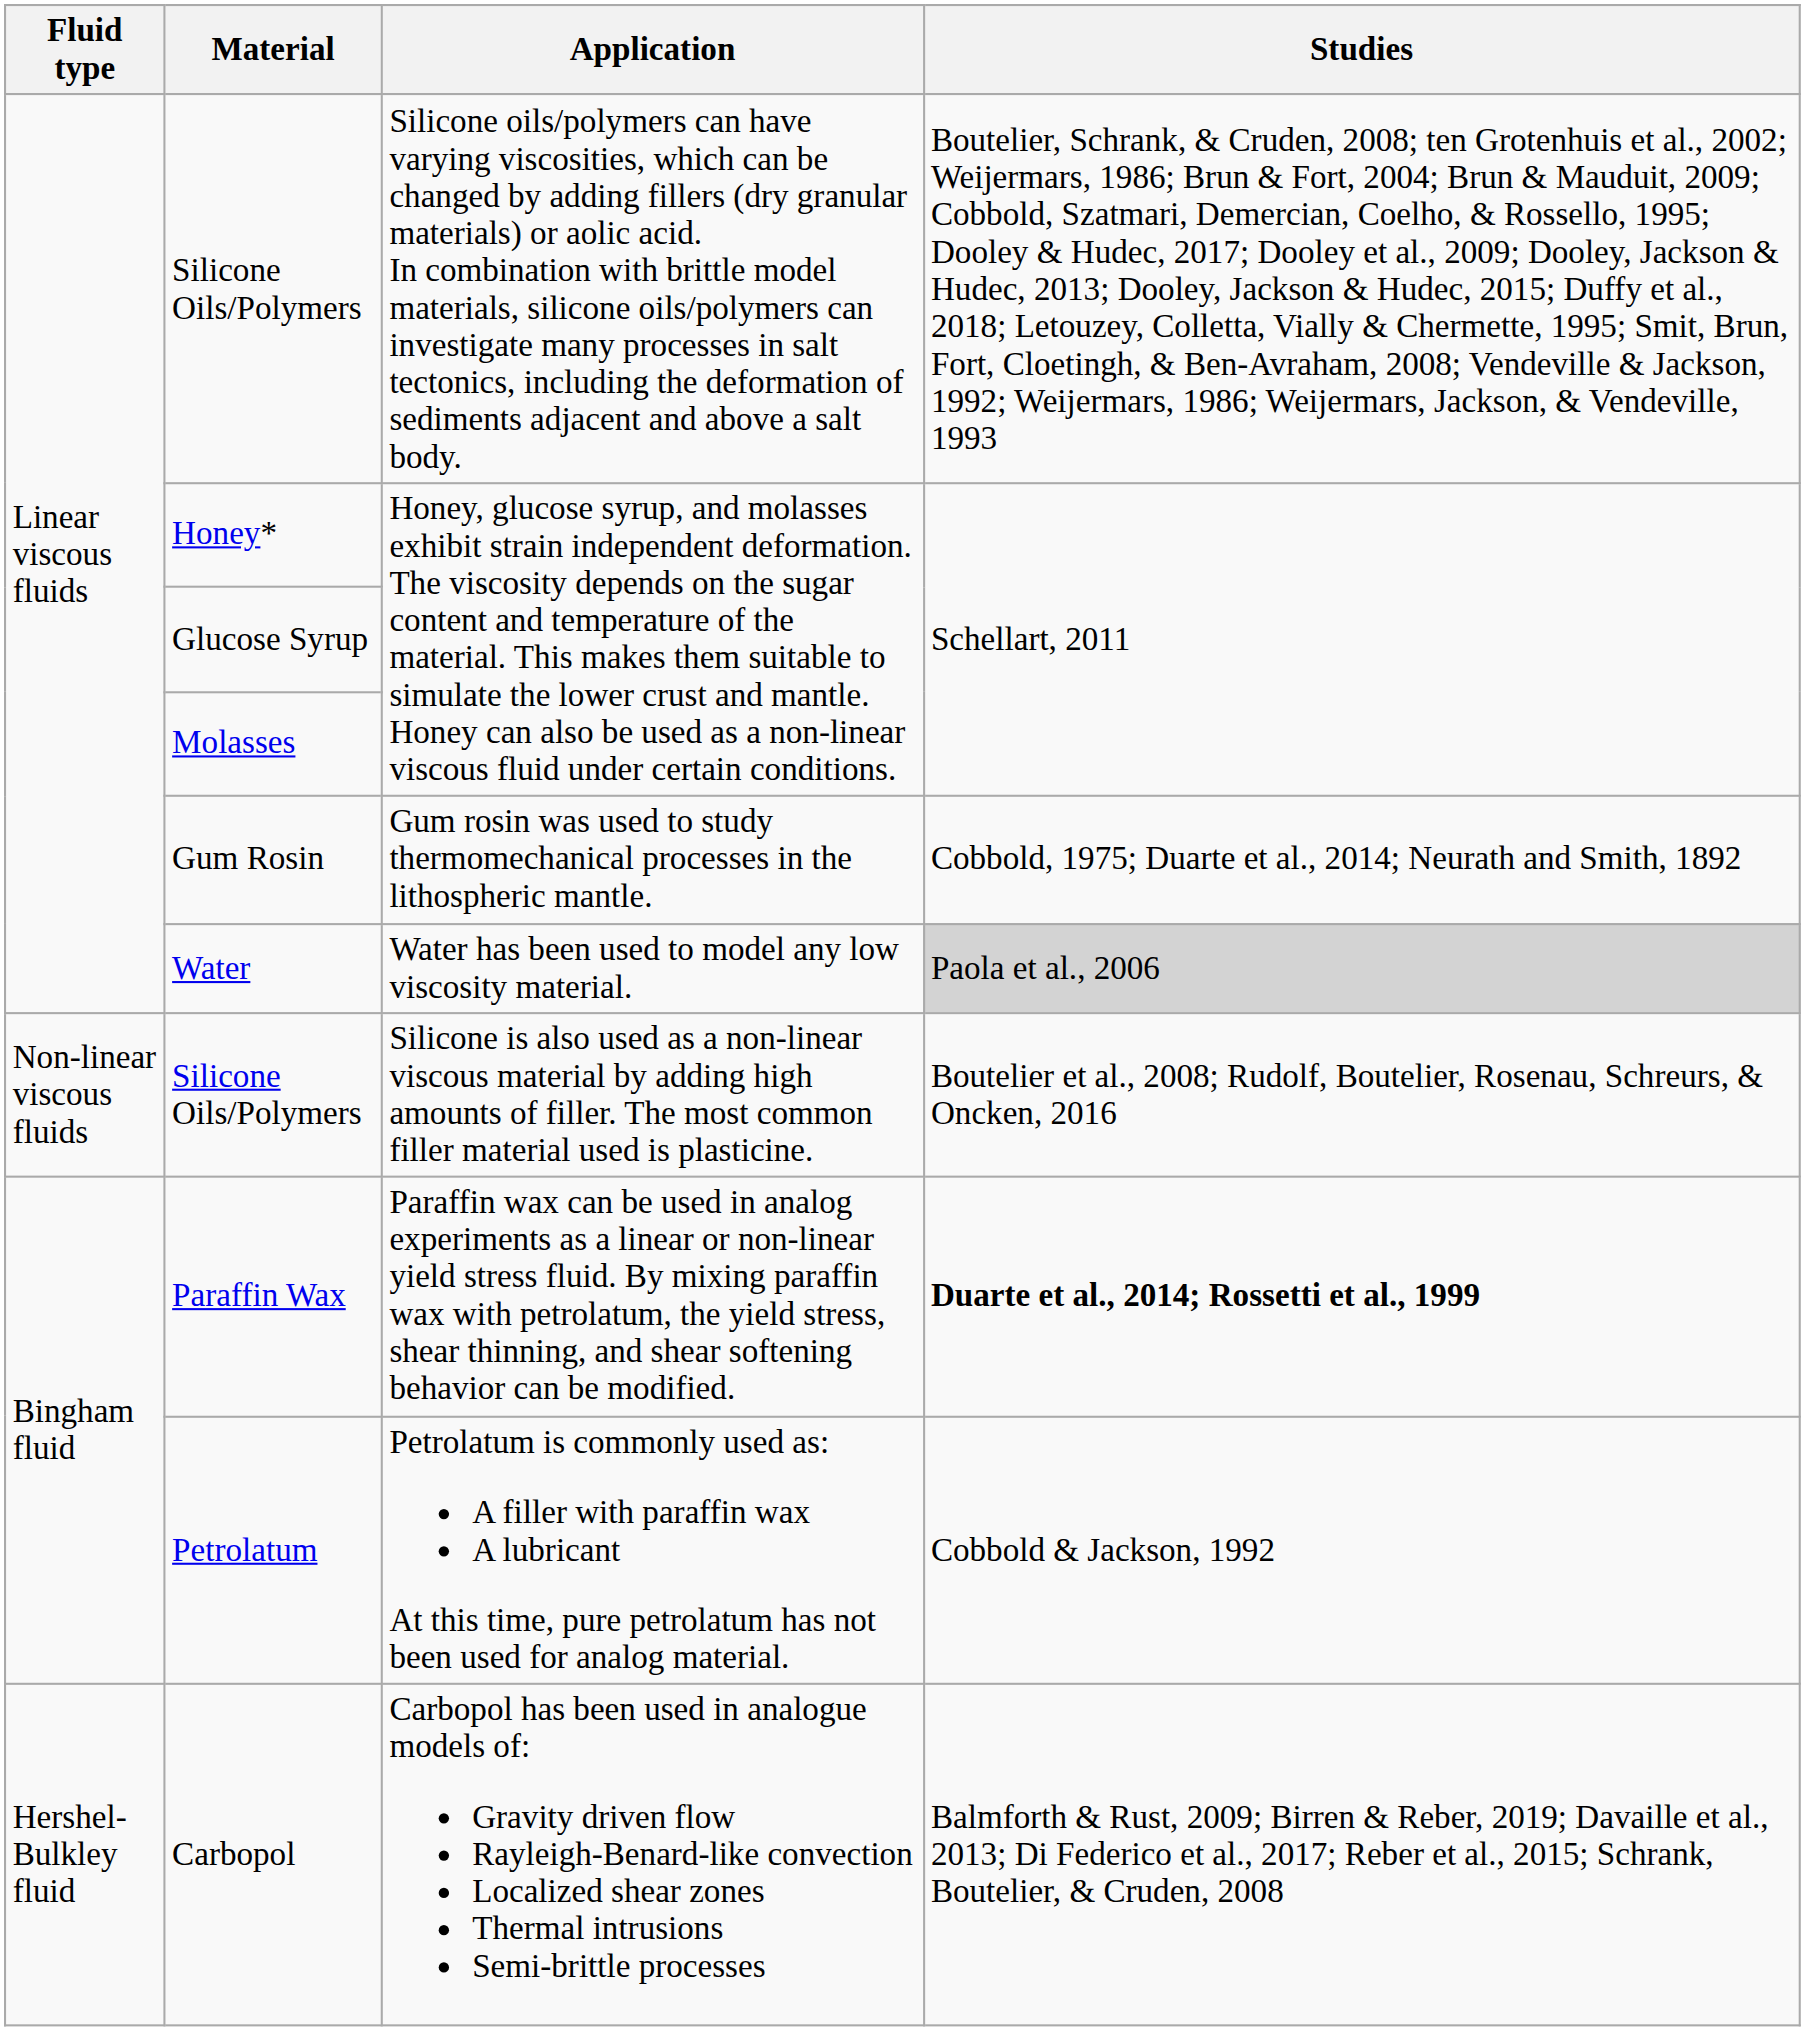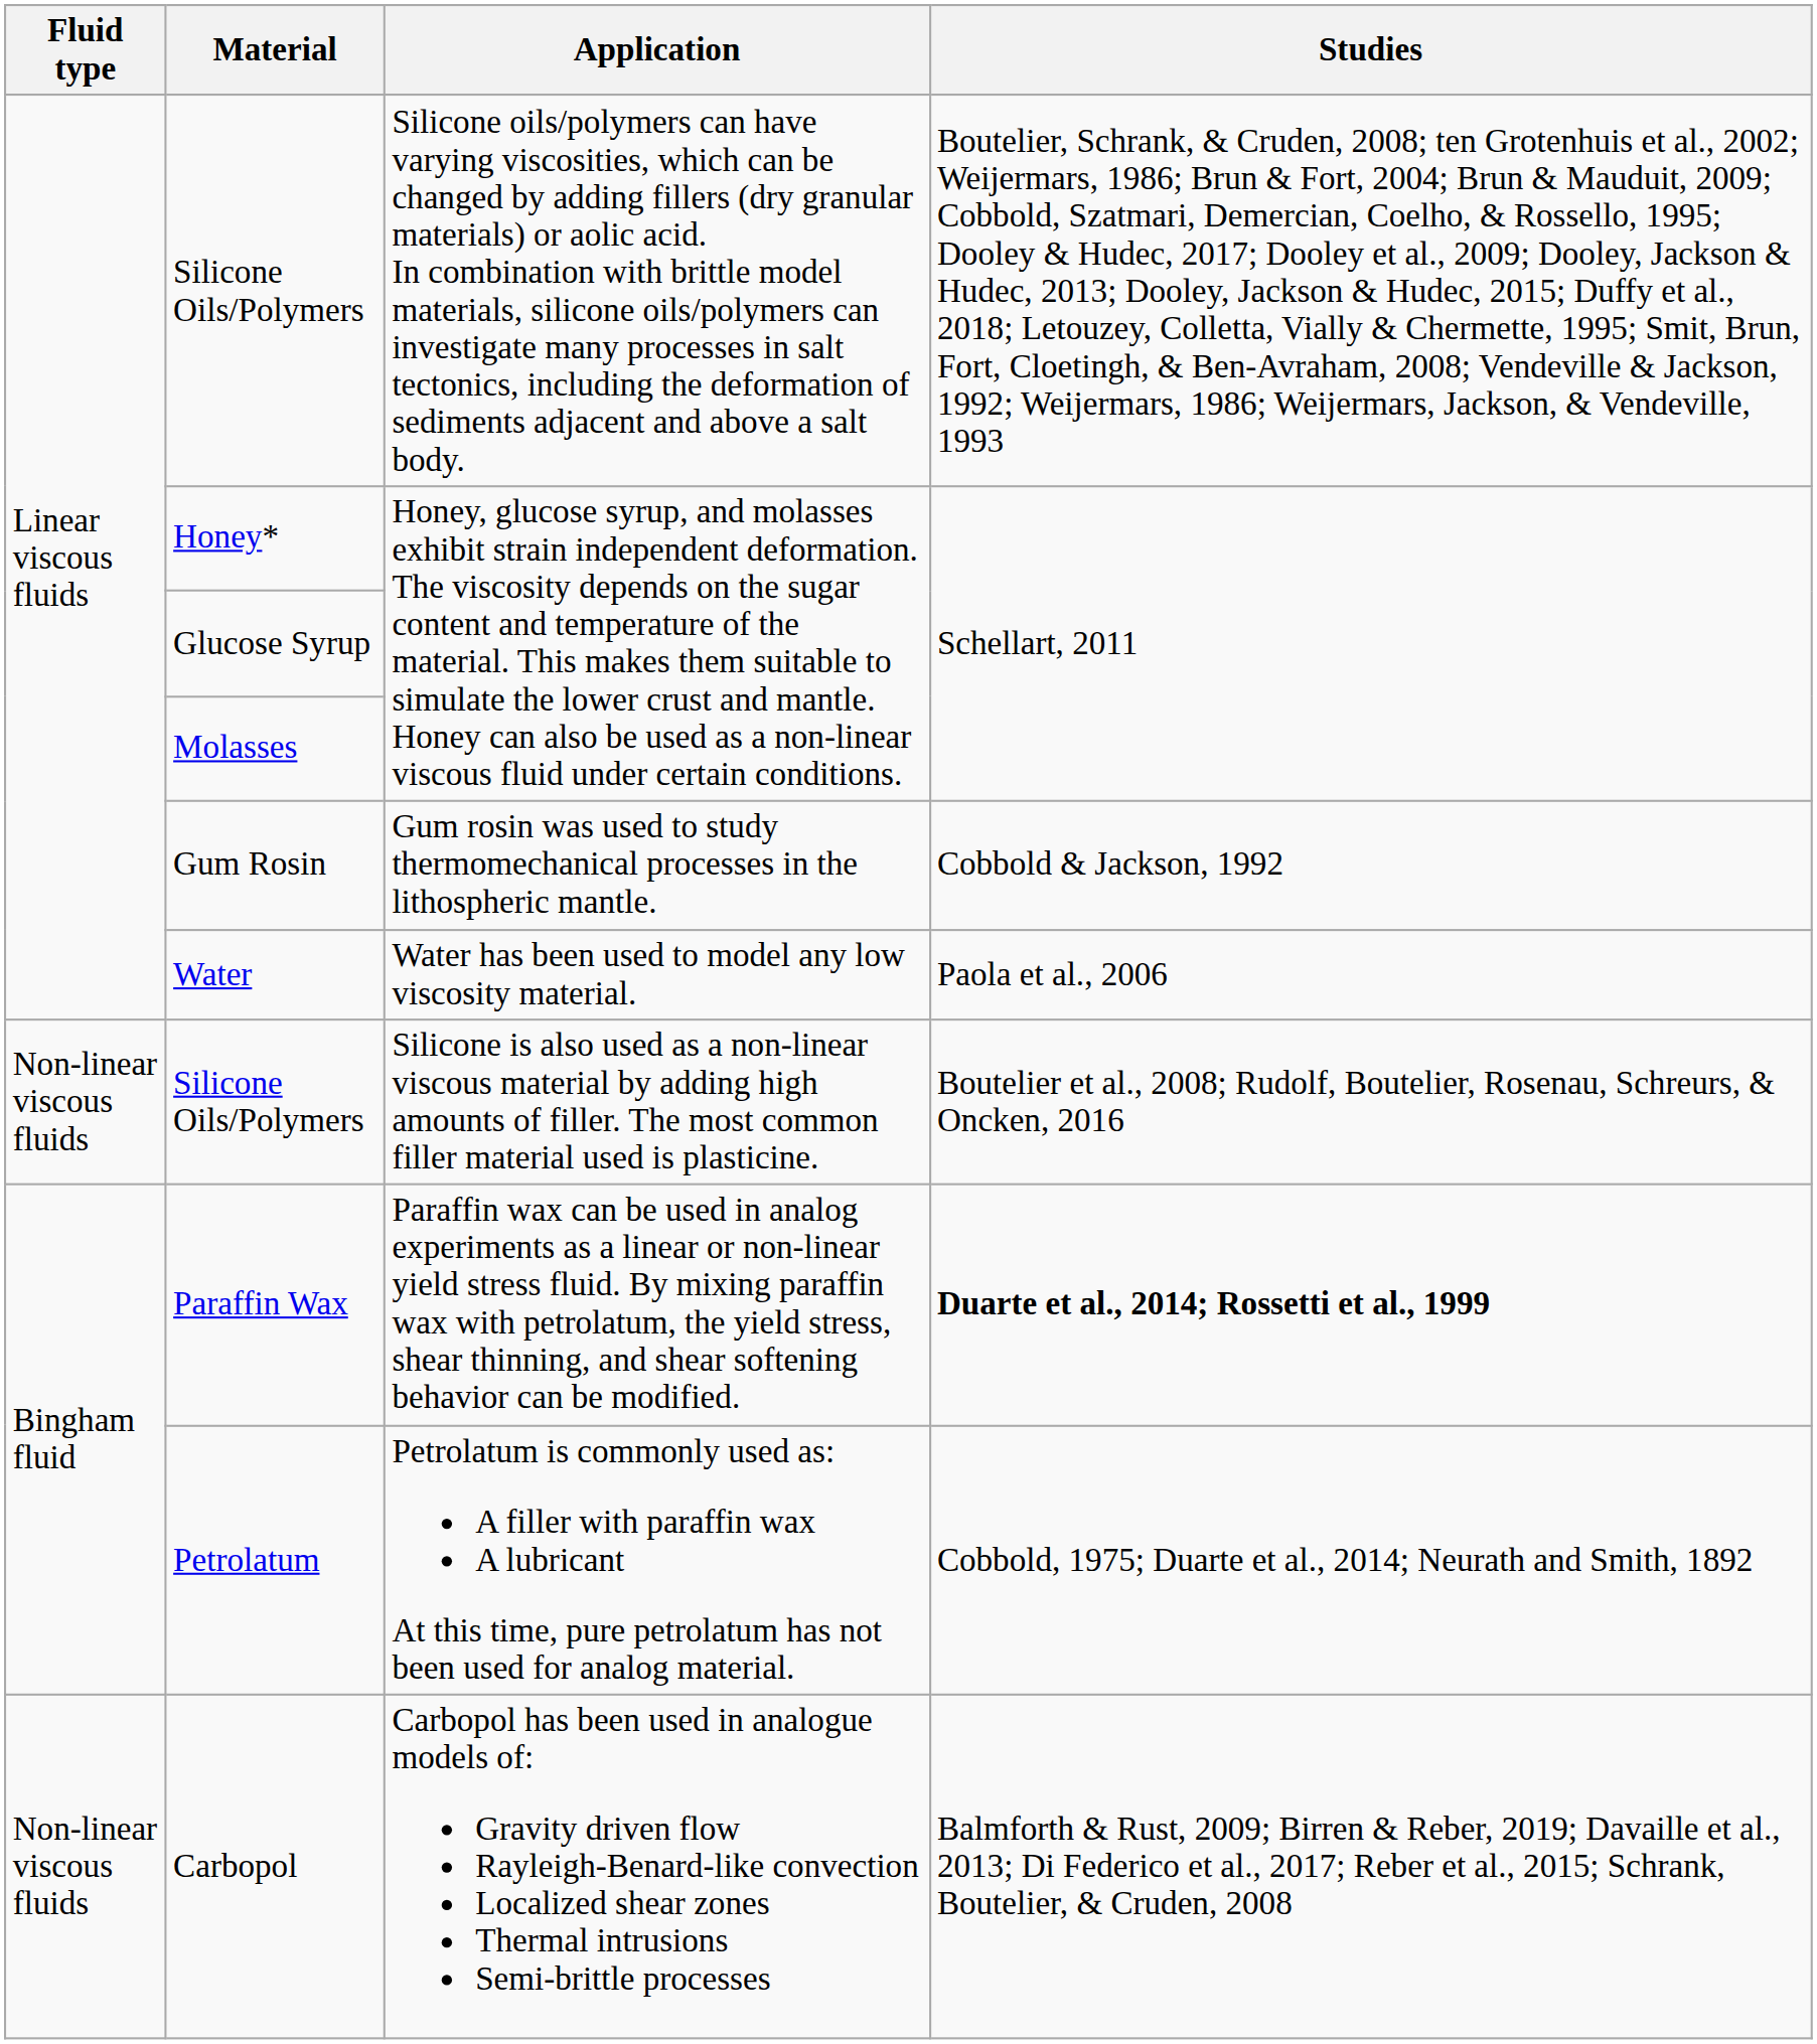Gum Rosin | Studies: Cobbold, 1975; Duarte et al., 2014; Neurath and Smith, 1892 -> Cobbold & Jackson, 1992
Water | Studies: lightgrey background -> no background
Petrolatum | Studies: Cobbold & Jackson, 1992 -> Cobbold, 1975; Duarte et al., 2014; Neurath and Smith, 1892
Carbopol | Fluid type: Hershel-Bulkley fluid -> Non-linear viscous fluids
